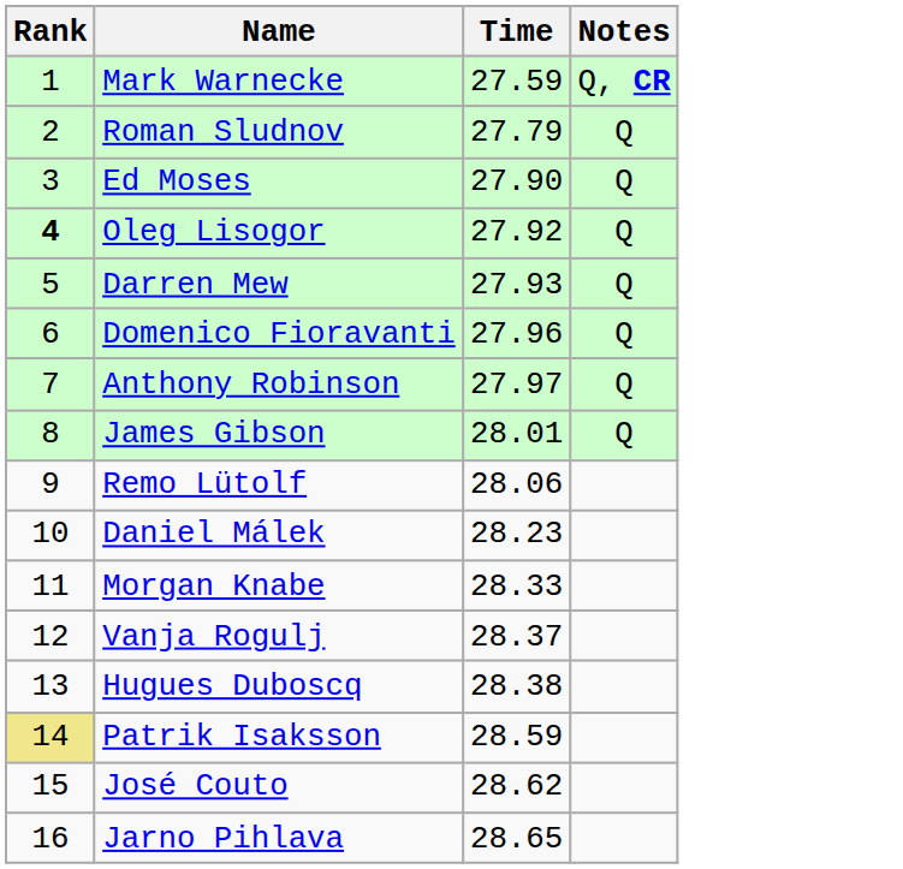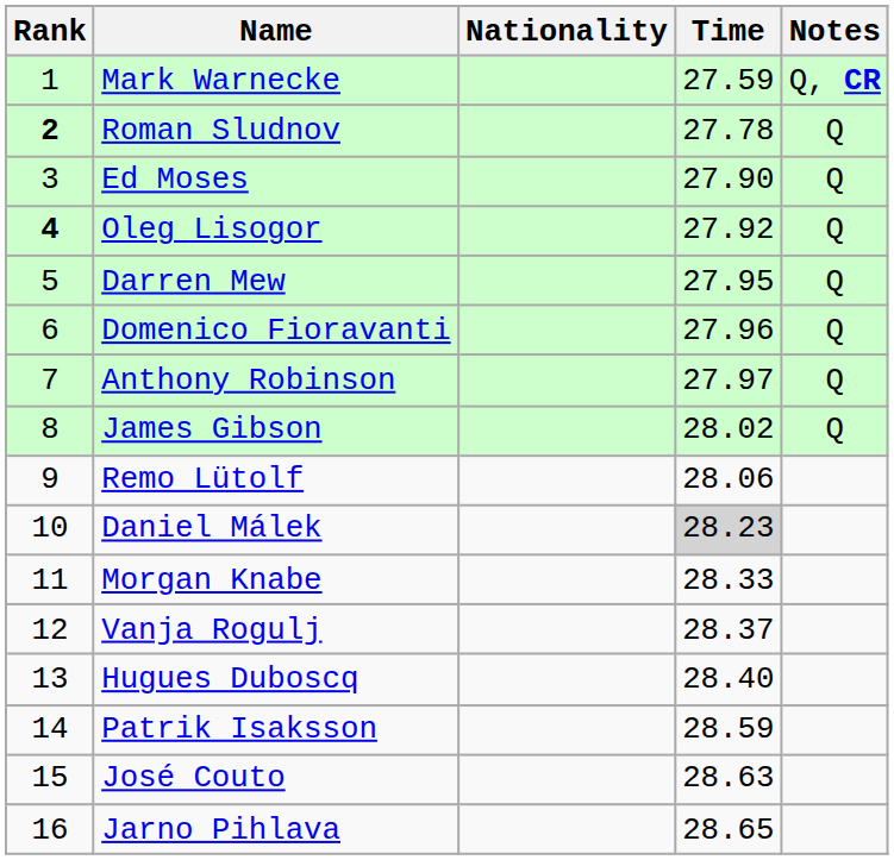+ column: Nationality
Roman Sludnov | Rank: normal -> bold
Roman Sludnov | Time: 27.79 -> 27.78
Darren Mew | Time: 27.93 -> 27.95
James Gibson | Time: 28.01 -> 28.02
Daniel Málek | Time: no background -> lightgrey background
Hugues Duboscq | Time: 28.38 -> 28.40
Patrik Isaksson | Rank: khaki background -> no background
José Couto | Time: 28.62 -> 28.63
